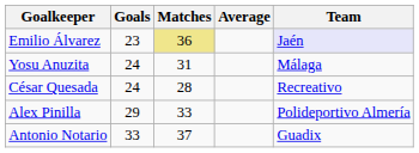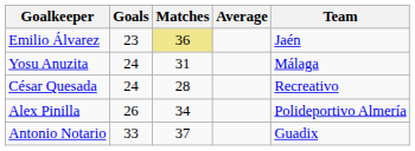Emilio Álvarez | Team: lavender background -> no background
Alex Pinilla | Goals: 29 -> 26
Alex Pinilla | Matches: 33 -> 34
